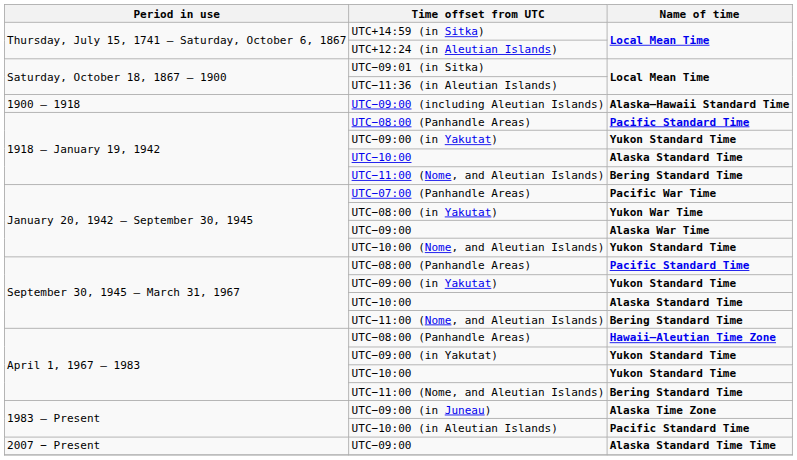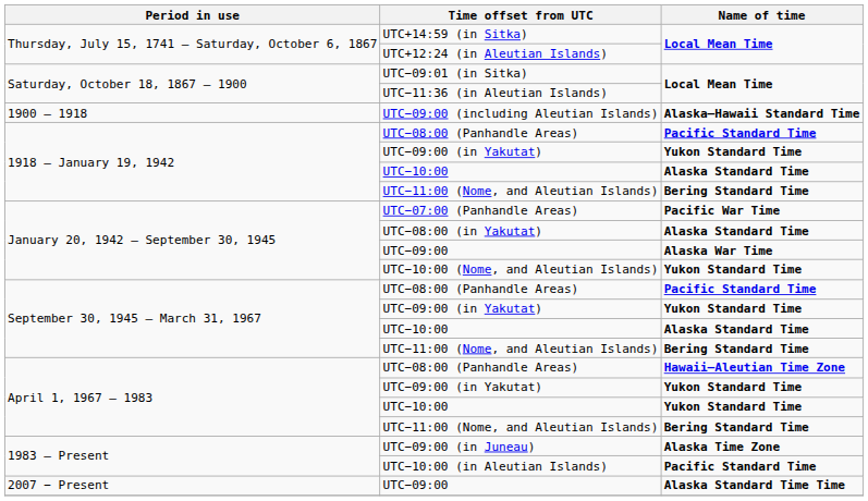UTC−08:00 (in Yakutat) | Name of time: Yukon War Time -> Alaska Standard Time
